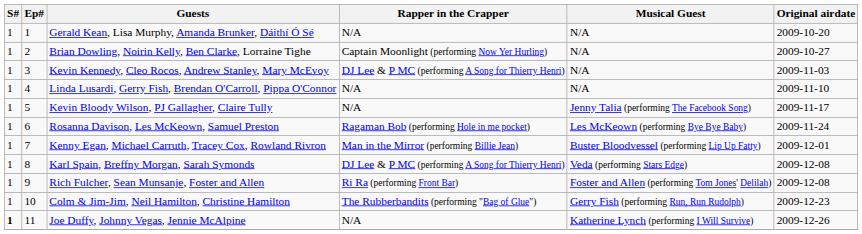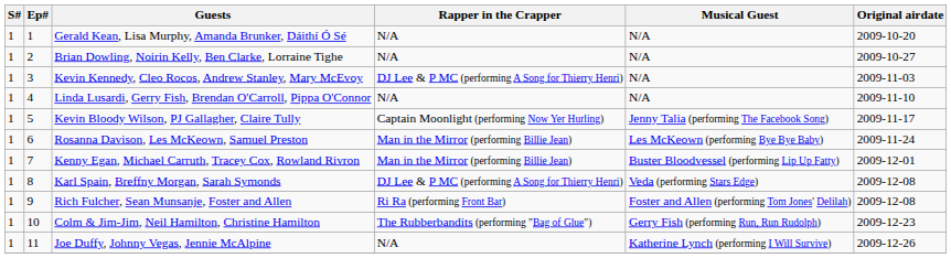Brian Dowling, Noirin Kelly, Ben Clarke, Lorraine Tighe | Rapper in the Crapper: Captain Moonlight (performing Now Yer Hurling) -> N/A
Kevin Bloody Wilson, PJ Gallagher, Claire Tully | Rapper in the Crapper: N/A -> Captain Moonlight (performing Now Yer Hurling)
Rosanna Davison, Les McKeown, Samuel Preston | Rapper in the Crapper: Ragaman Bob (performing Hole in me pocket) -> Man in the Mirror (performing Billie Jean)
Joe Duffy, Johnny Vegas, Jennie McAlpine | S#: bold -> normal
